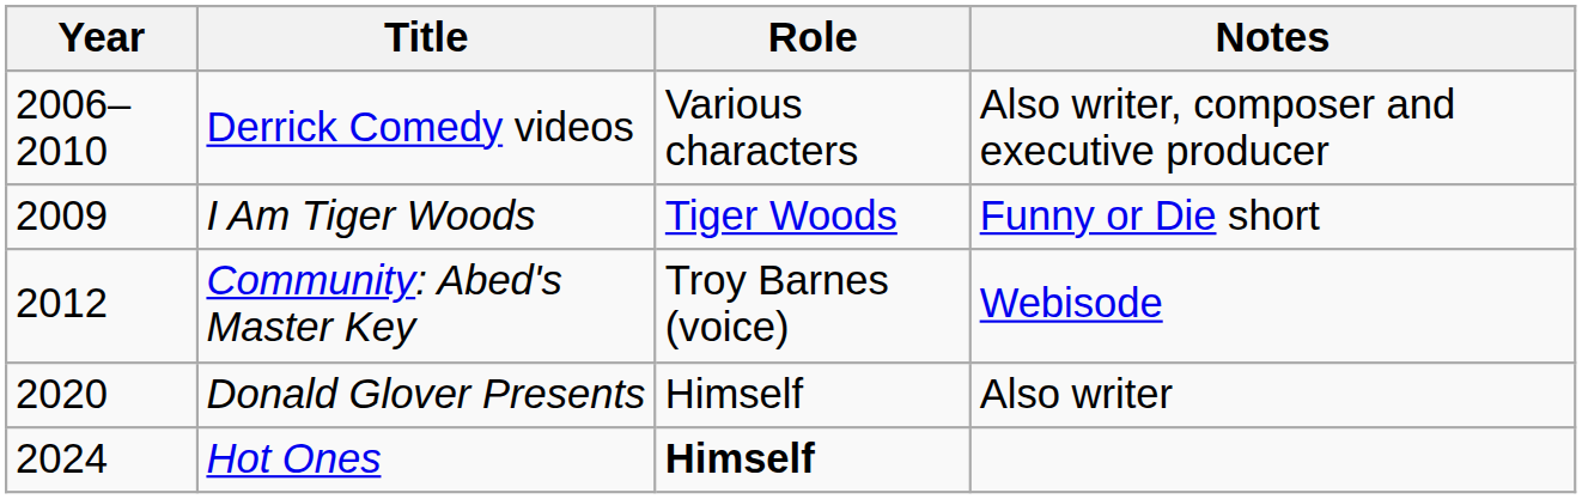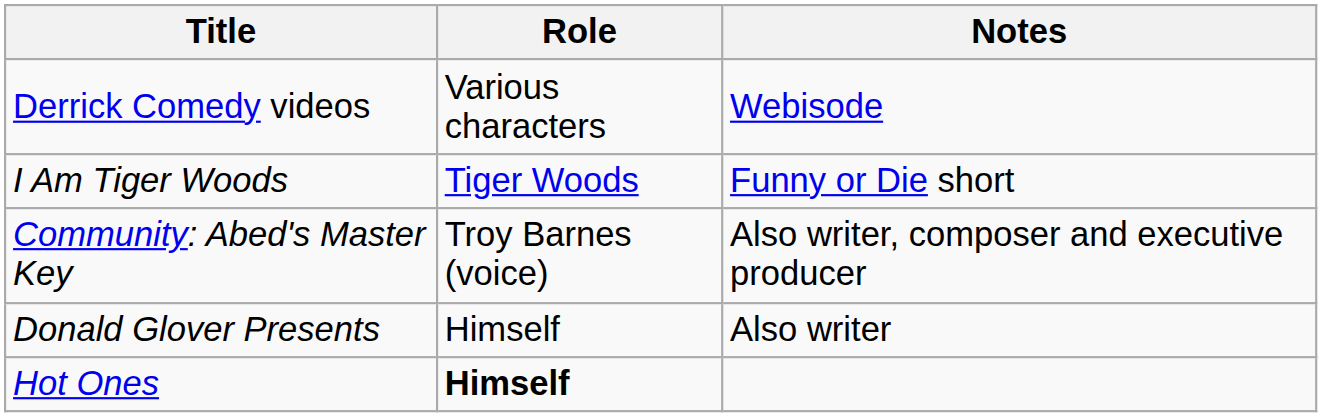- column: Year | 2006–2010 | 2009 | 2012 | 2020 | 2024
Derrick Comedy videos | Notes: Also writer, composer and executive producer -> Webisode
Community: Abed's Master Key | Notes: Webisode -> Also writer, composer and executive producer
